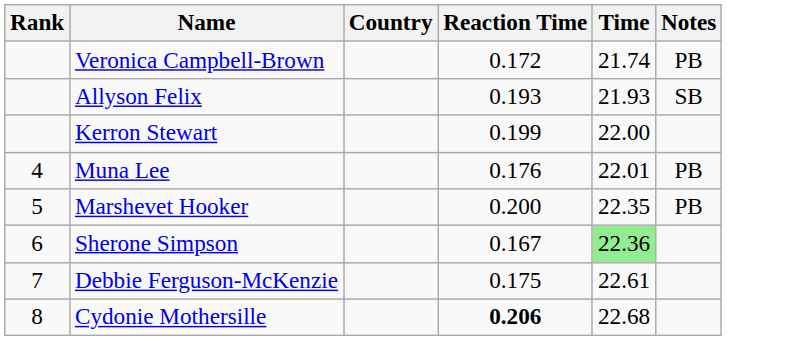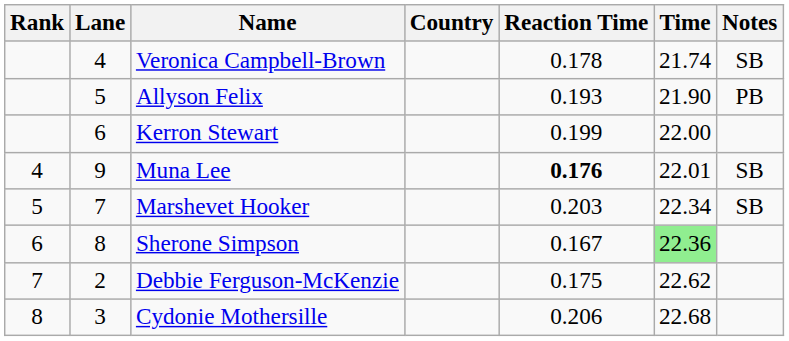+ column: Lane | 4 | 5 | 6 | 9 | 7 | 8 | 2 | 3
Veronica Campbell-Brown | Reaction Time: 0.172 -> 0.178
Veronica Campbell-Brown | Notes: PB -> SB
Allyson Felix | Time: 21.93 -> 21.90
Allyson Felix | Notes: SB -> PB
Muna Lee | Reaction Time: normal -> bold
Muna Lee | Notes: PB -> SB
Marshevet Hooker | Reaction Time: 0.200 -> 0.203
Marshevet Hooker | Time: 22.35 -> 22.34
Marshevet Hooker | Notes: PB -> SB
Debbie Ferguson-McKenzie | Time: 22.61 -> 22.62
Cydonie Mothersille | Reaction Time: bold -> normal
